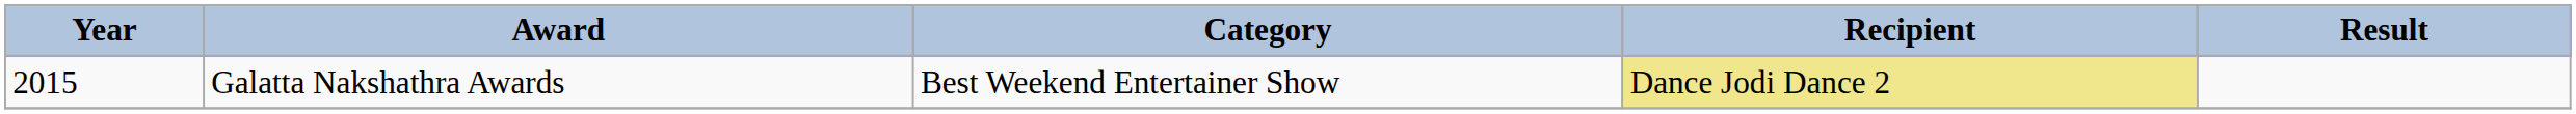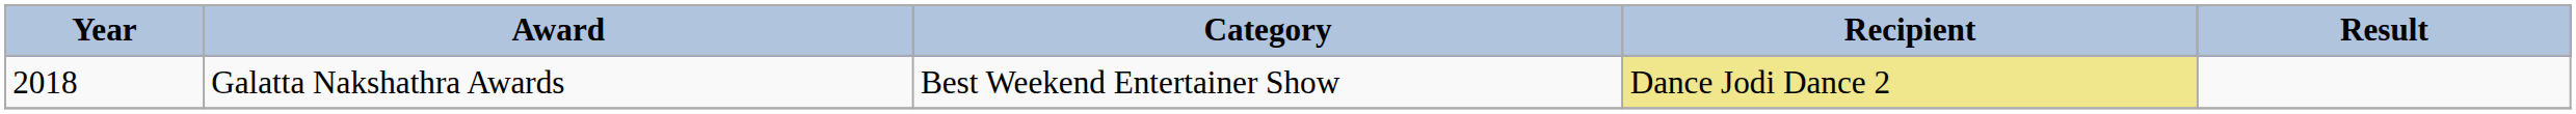Galatta Nakshathra Awards | Year: 2015 -> 2018
